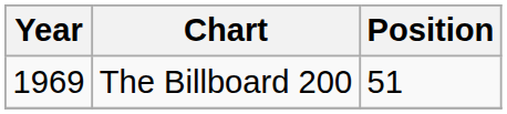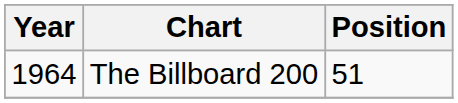The Billboard 200 | Year: 1969 -> 1964
